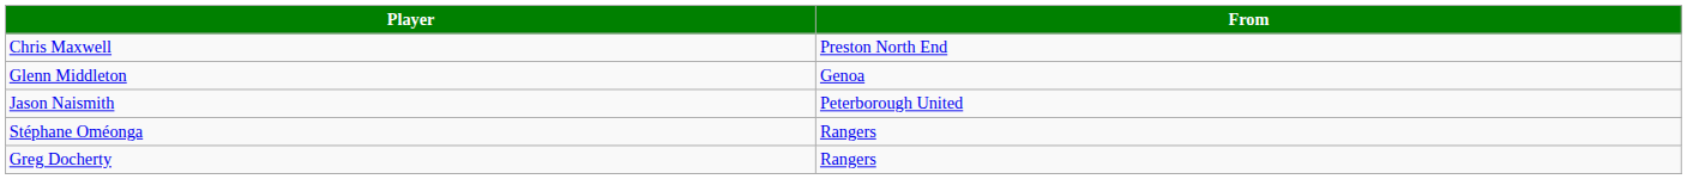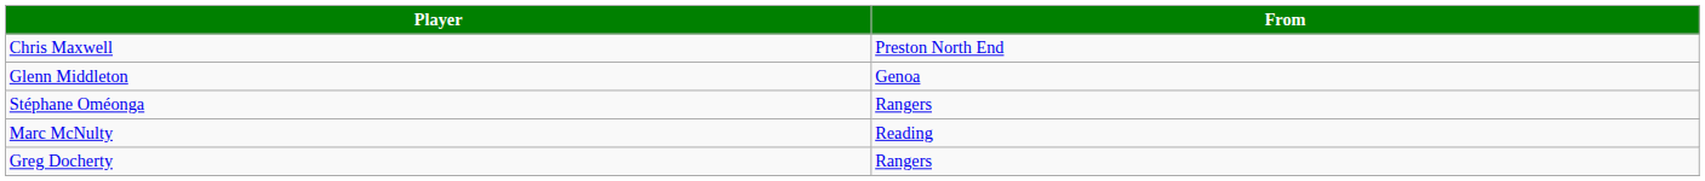- row: Jason Naismith | Peterborough United
+ row: Marc McNulty | Reading
